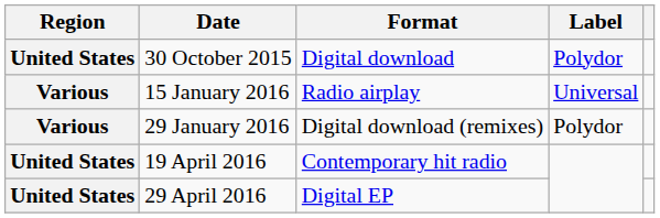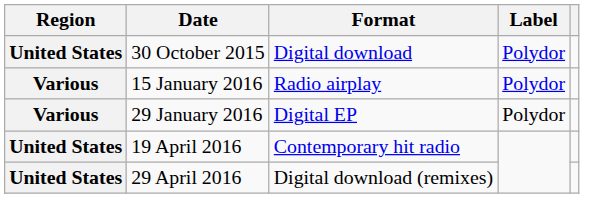15 January 2016 | Label: Universal -> Polydor
29 January 2016 | Format: Digital download (remixes) -> Digital EP
29 April 2016 | Format: Digital EP -> Digital download (remixes)
